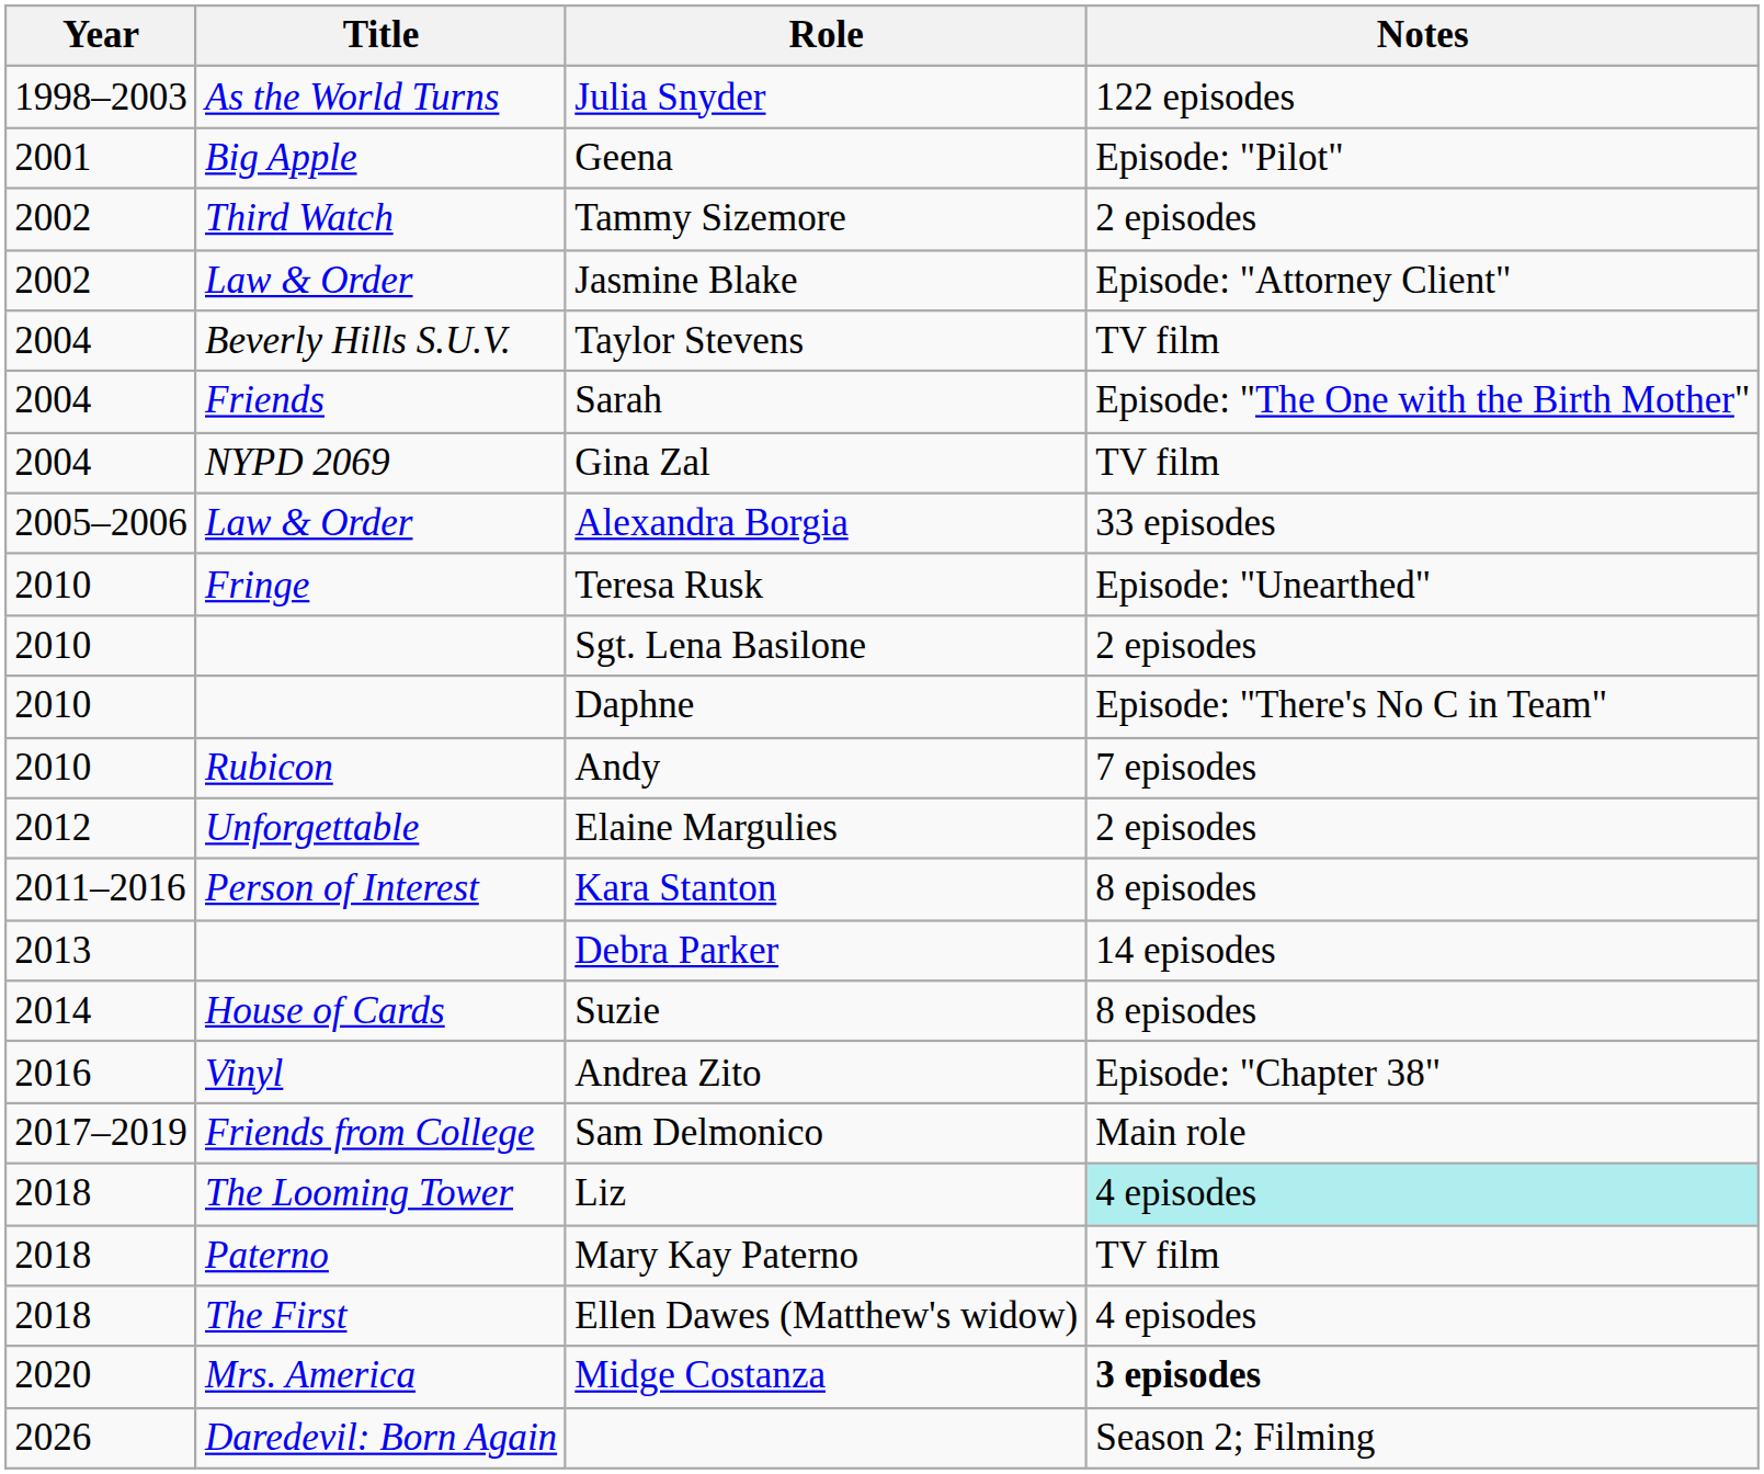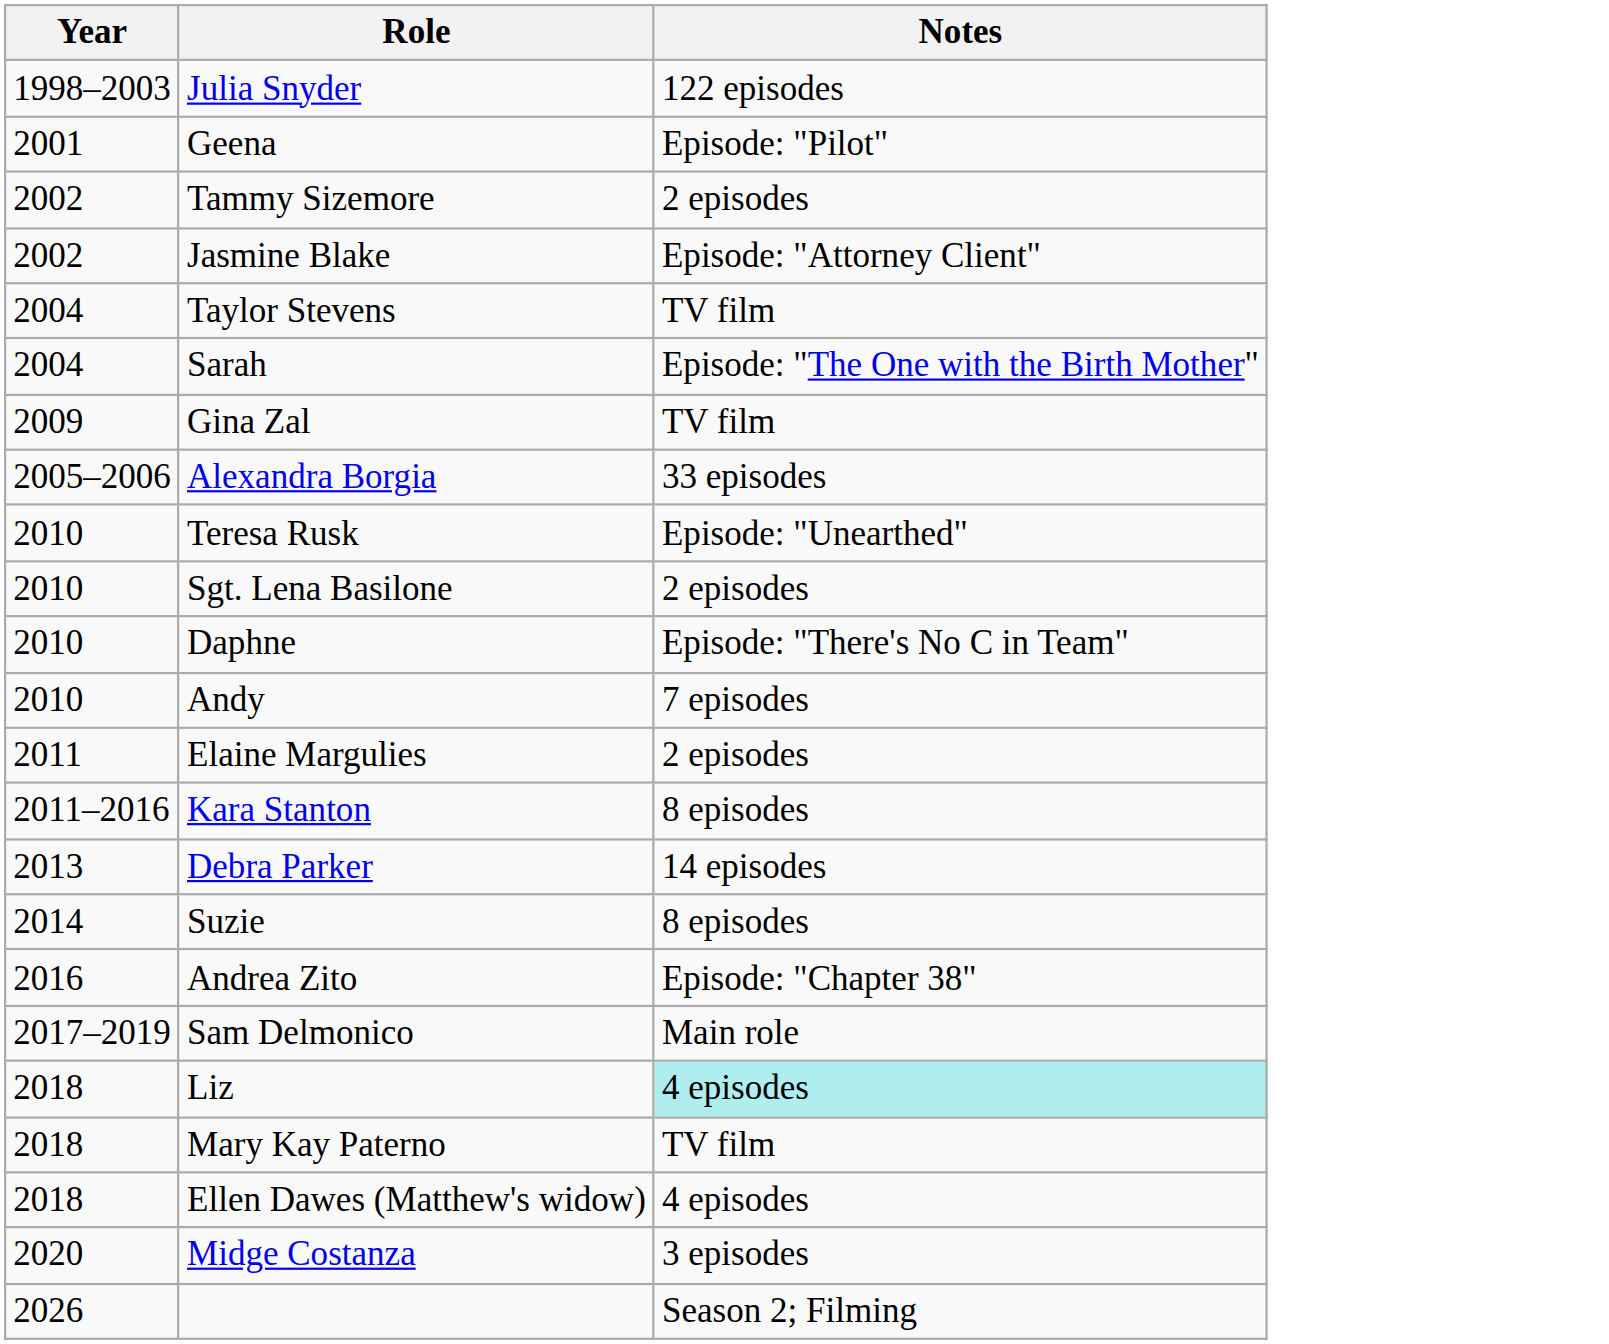- column: Title | As the World Turns | Big Apple | Third Watch | Law & Order | Beverly Hills S.U.V. | Friends | NYPD 2069 | Law & Order | Fringe | Rubicon | Unforgettable | Person of Interest | House of Cards | Vinyl | Friends from College | The Looming Tower | Paterno | The First | Mrs. America | Daredevil: Born Again
Gina Zal | Year: 2004 -> 2009
Elaine Margulies | Year: 2012 -> 2011
Midge Costanza | Notes: bold -> normal
